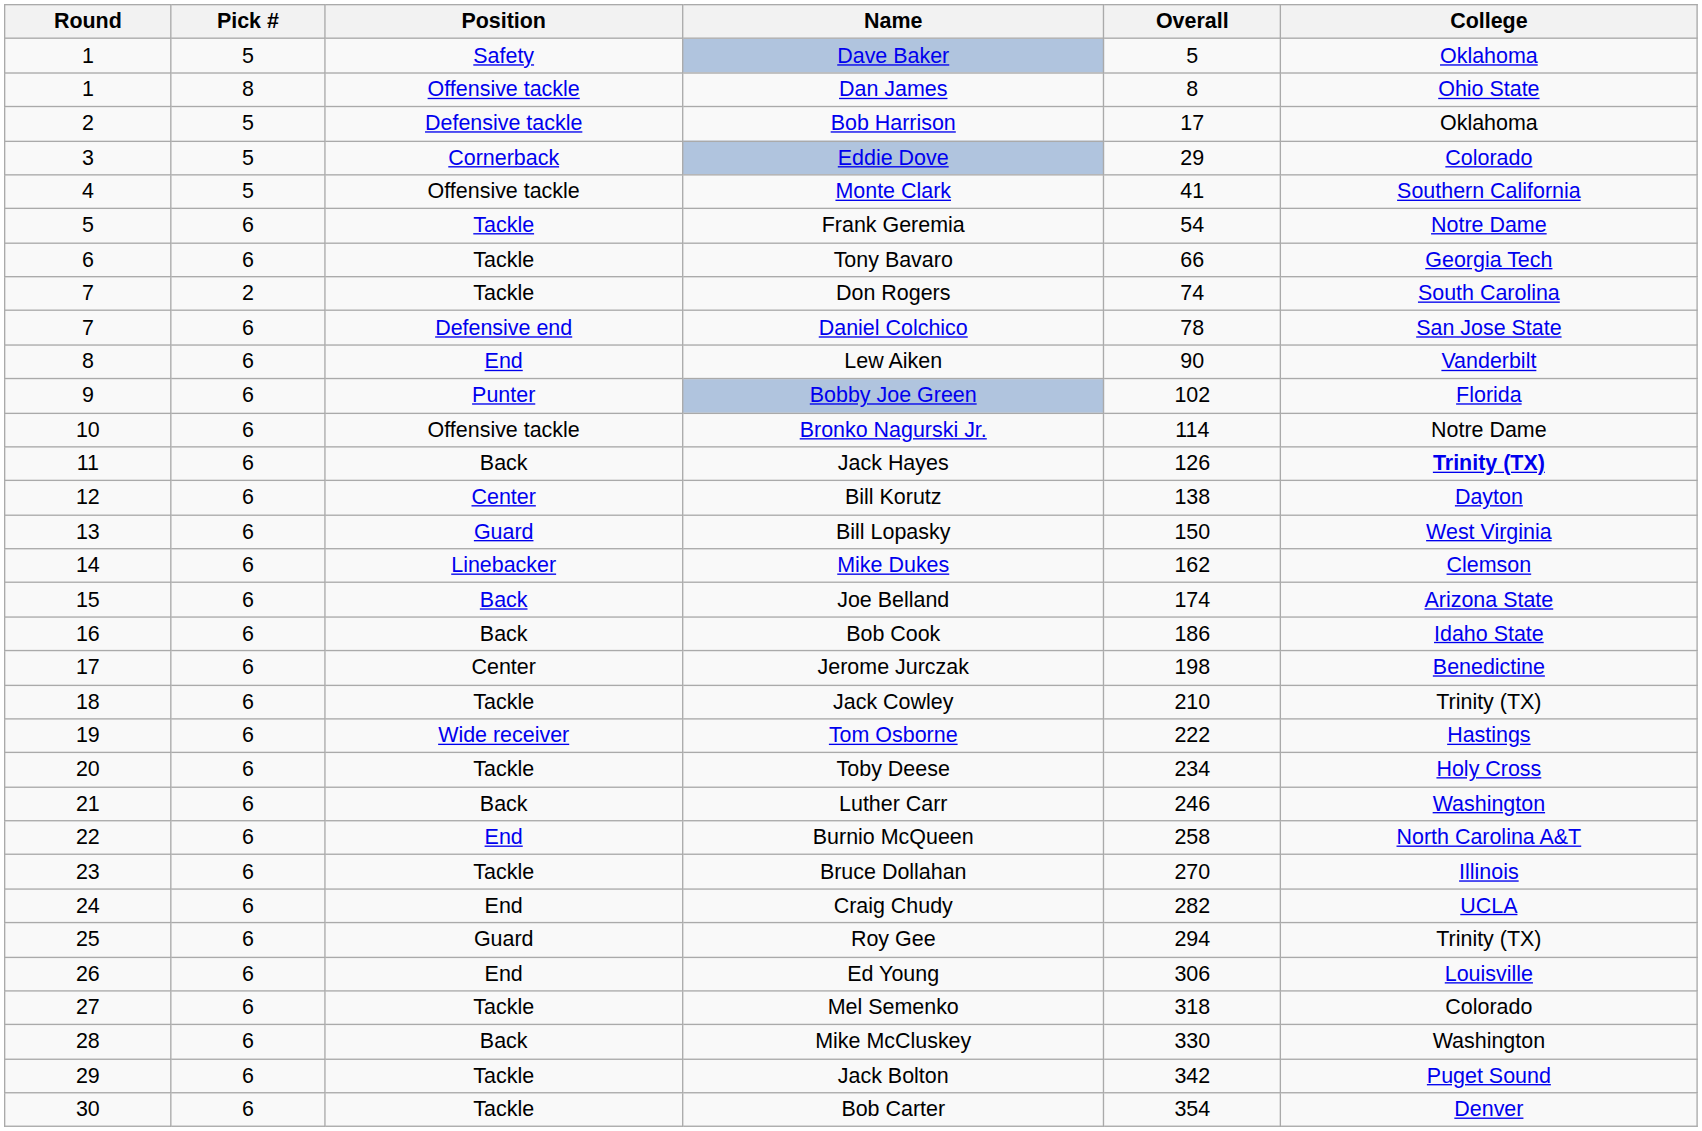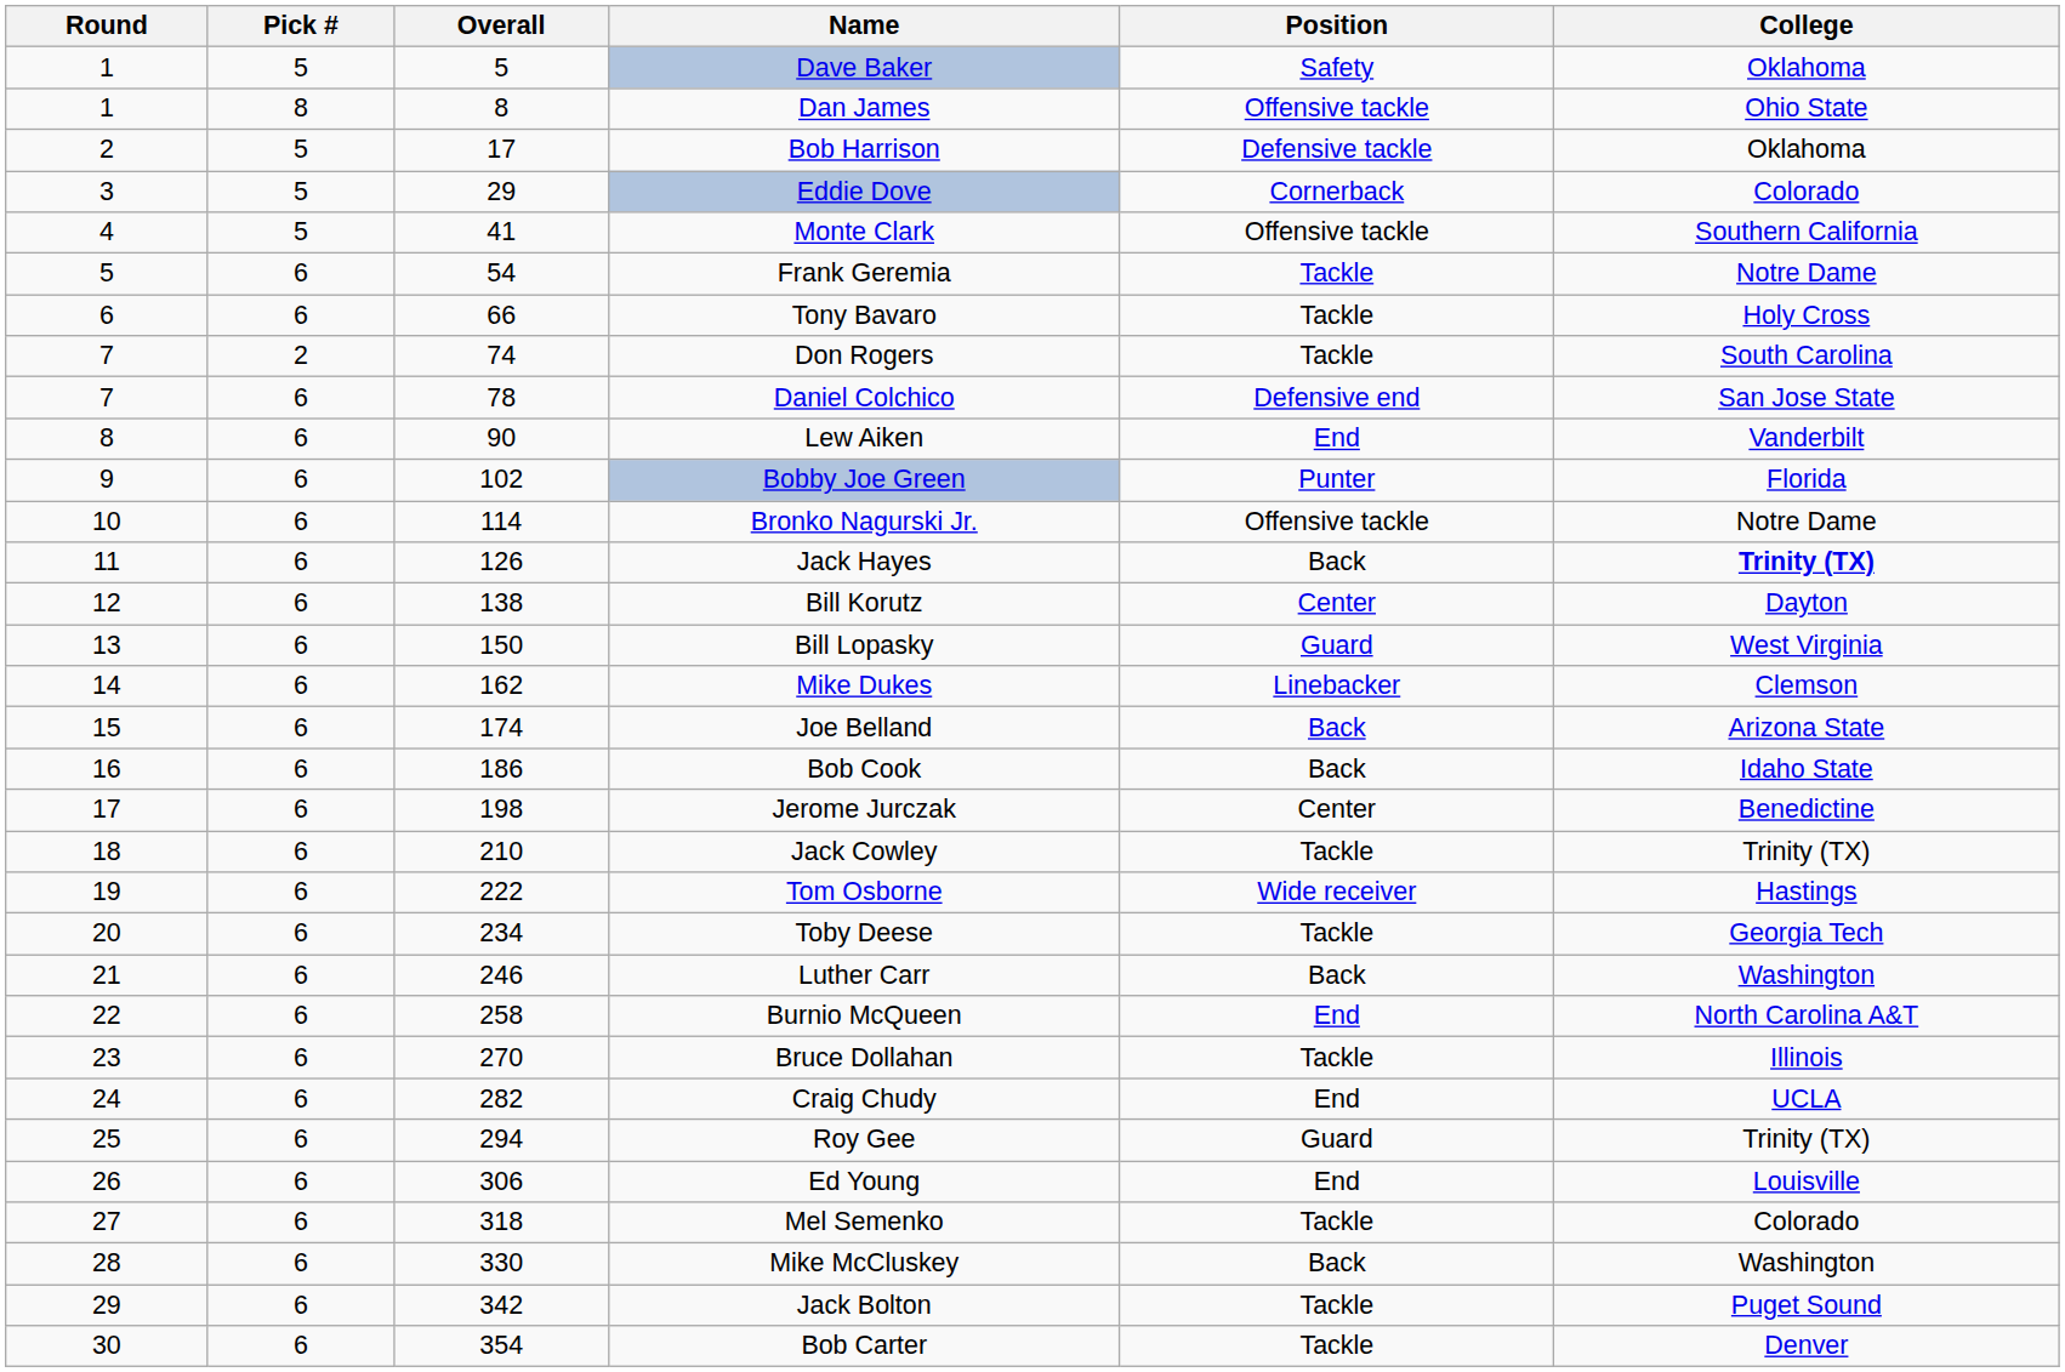columns swapped: Overall <-> Position
Tony Bavaro | College: Georgia Tech -> Holy Cross
Toby Deese | College: Holy Cross -> Georgia Tech
